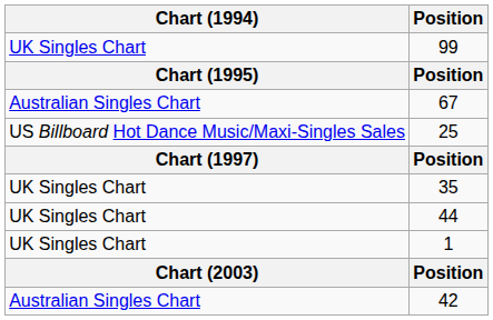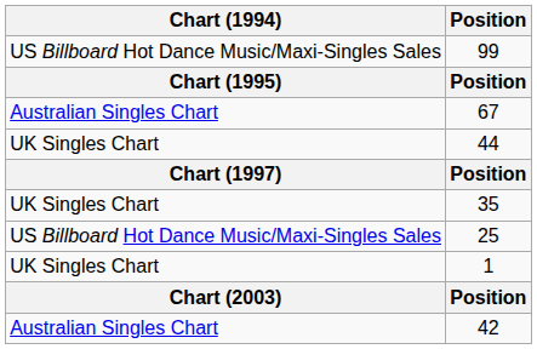99 | Chart (1994): UK Singles Chart -> US Billboard Hot Dance Music/Maxi-Singles Sales
rows swapped: 44 <-> 25
